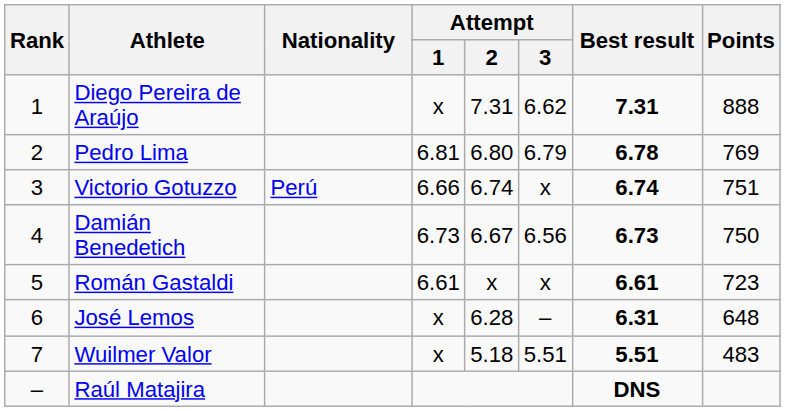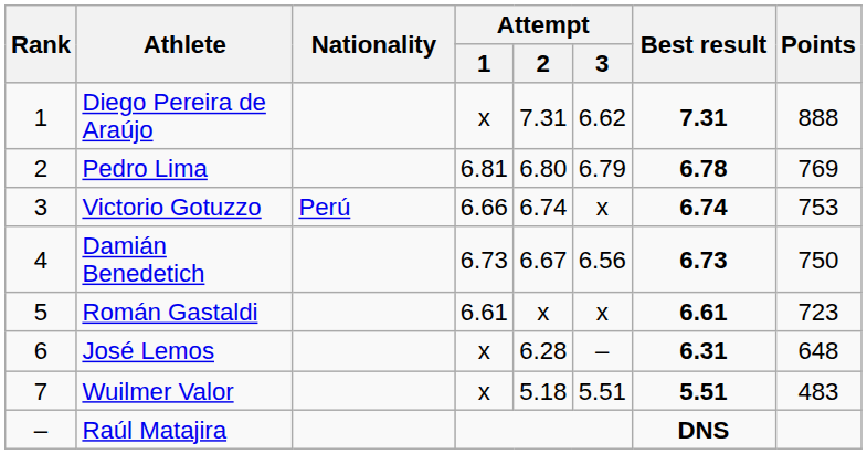Victorio Gotuzzo | Points: 751 -> 753
